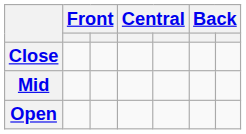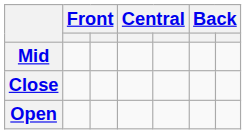rows swapped: Close <-> Mid
